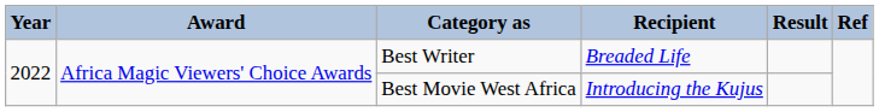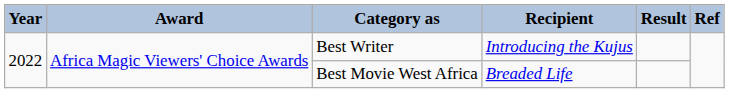Best Writer | Recipient: Breaded Life -> Introducing the Kujus
Best Movie West Africa | Recipient: Introducing the Kujus -> Breaded Life
